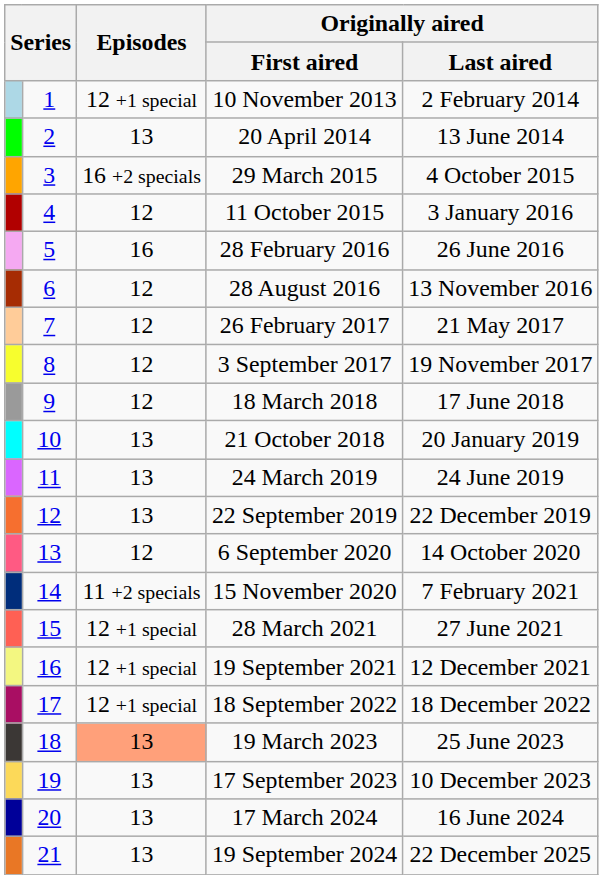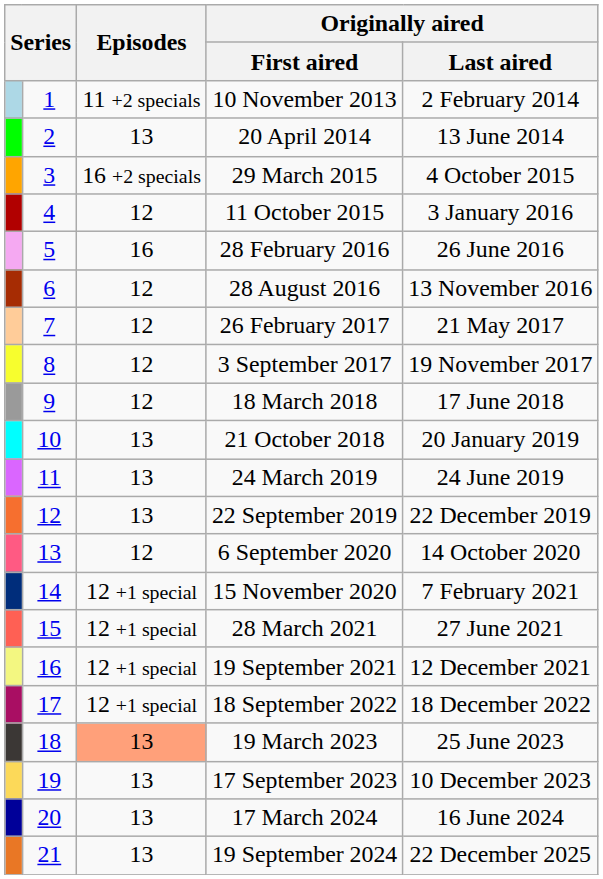10 November 2013 | Episodes: 12 +1 special -> 11 +2 specials
15 November 2020 | Episodes: 11 +2 specials -> 12 +1 special
